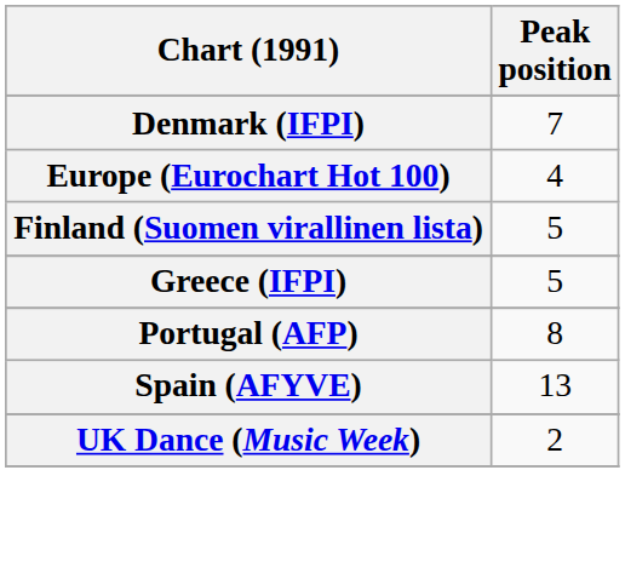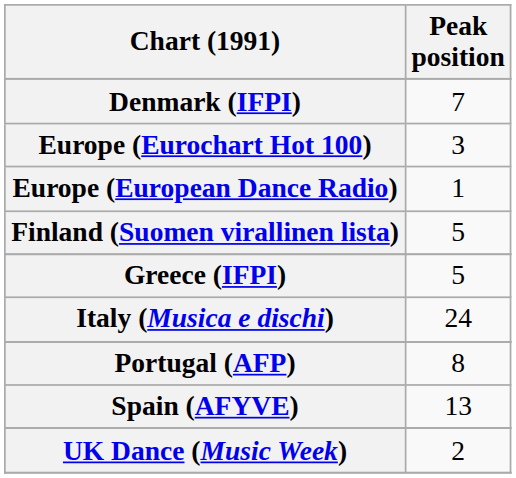Europe (Eurochart Hot 100) | Peak position: 4 -> 3
+ row: Europe (European Dance Radio) | 1
+ row: Italy (Musica e dischi) | 24
